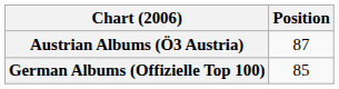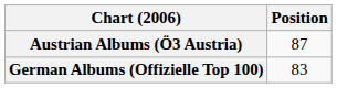German Albums (Offizielle Top 100) | Position: 85 -> 83
